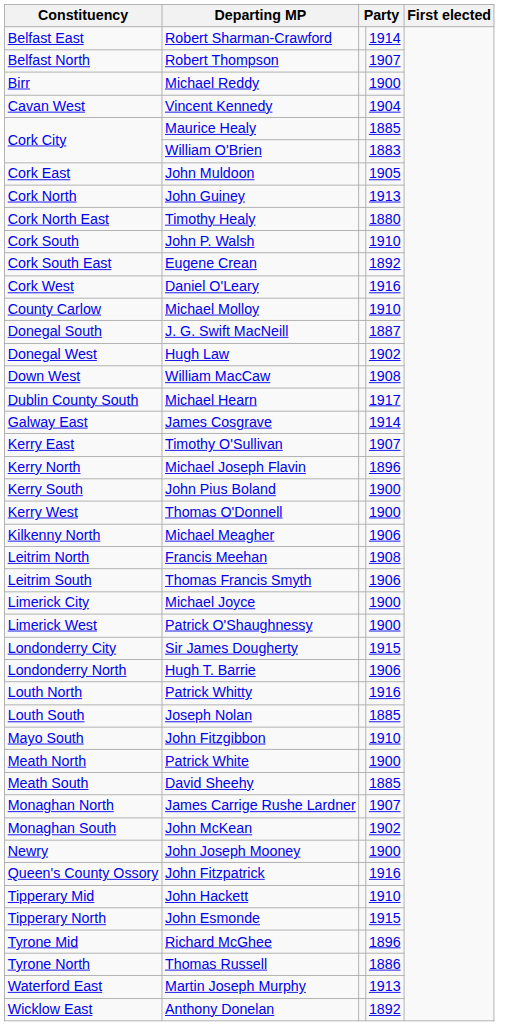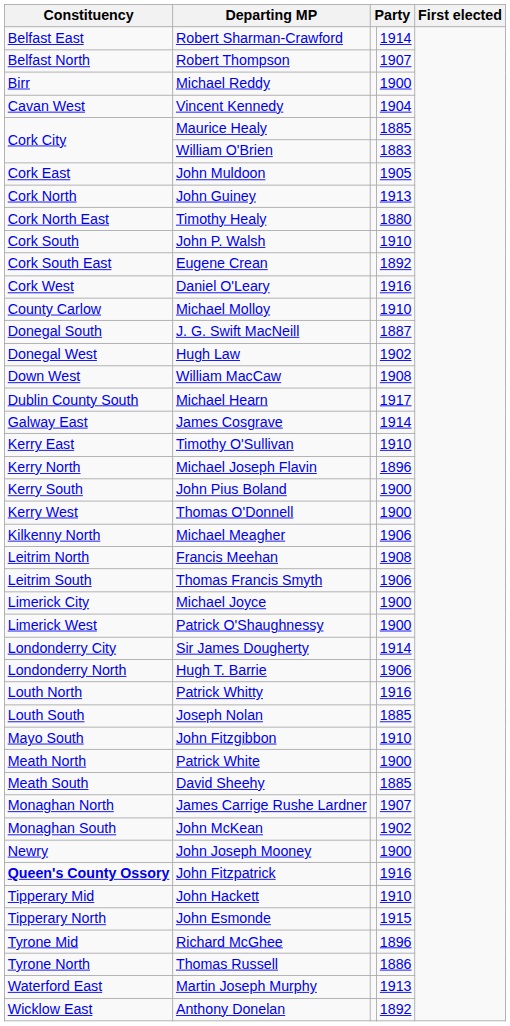Timothy O'Sullivan | column 4: 1907 -> 1910
Sir James Dougherty | column 4: 1915 -> 1914
John Fitzpatrick | Constituency: normal -> bold
